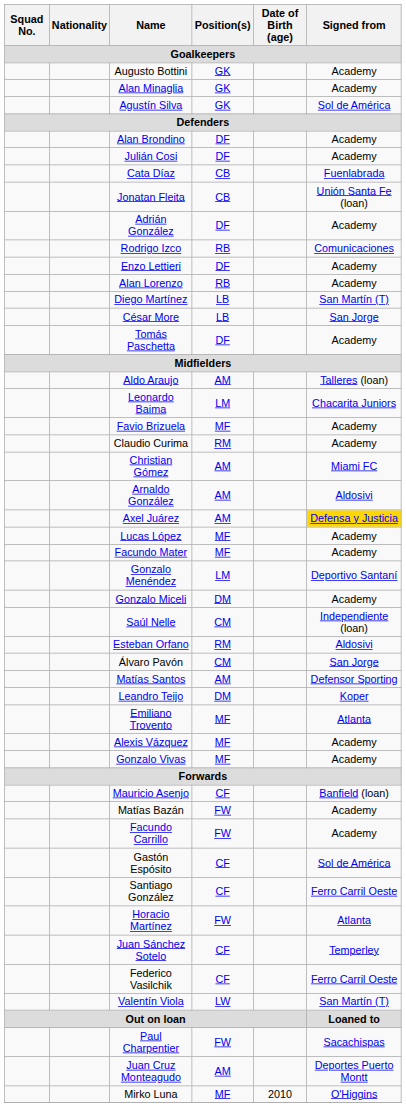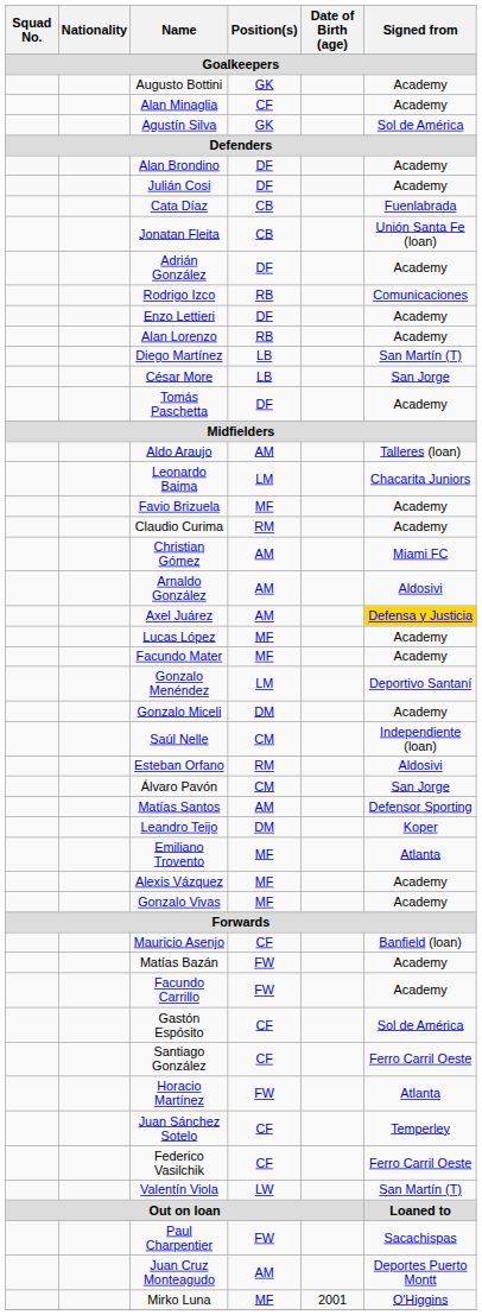Alan Minaglia | Position(s) / Goalkeepers: GK -> CF
Mirko Luna | Date of Birth (age) / Goalkeepers: 2010 -> 2001
